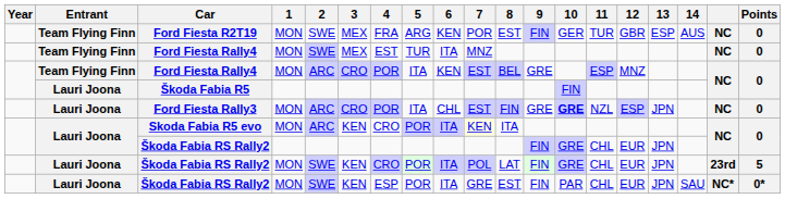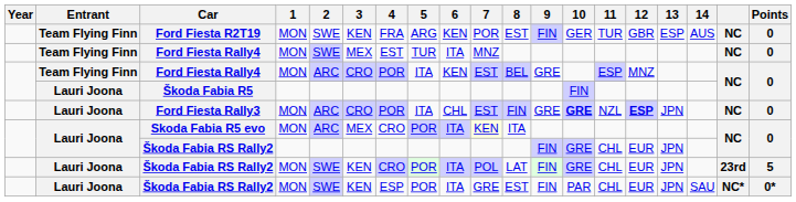Ford Fiesta R2T19 | 3: MEX -> KEN
Ford Fiesta Rally3 | 12: normal -> bold
Skoda Fabia R5 evo | 3: KEN -> MEX
